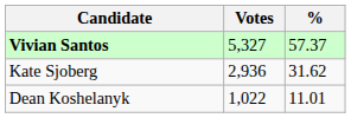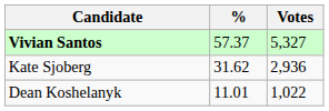columns swapped: Votes <-> %
